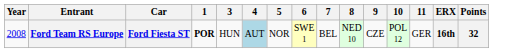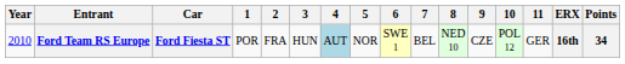+ column: 2 | FRA
Ford Team RS Europe | Year: 2008 -> 2010
Ford Team RS Europe | 1: bold -> normal
Ford Team RS Europe | Points: 32 -> 34
